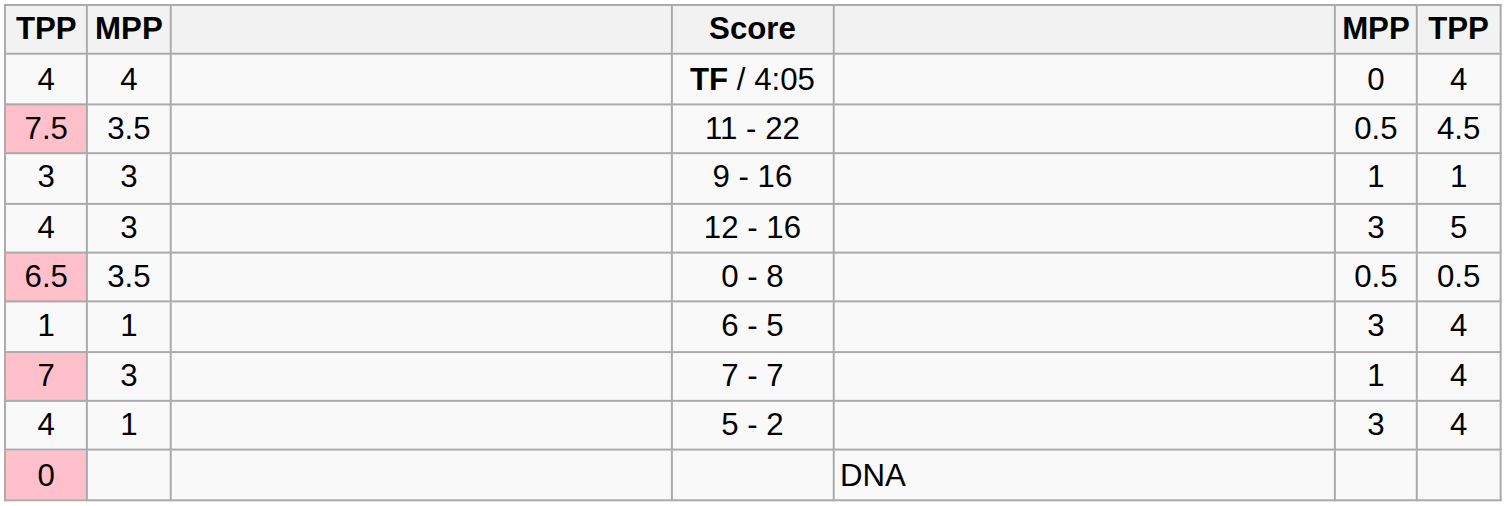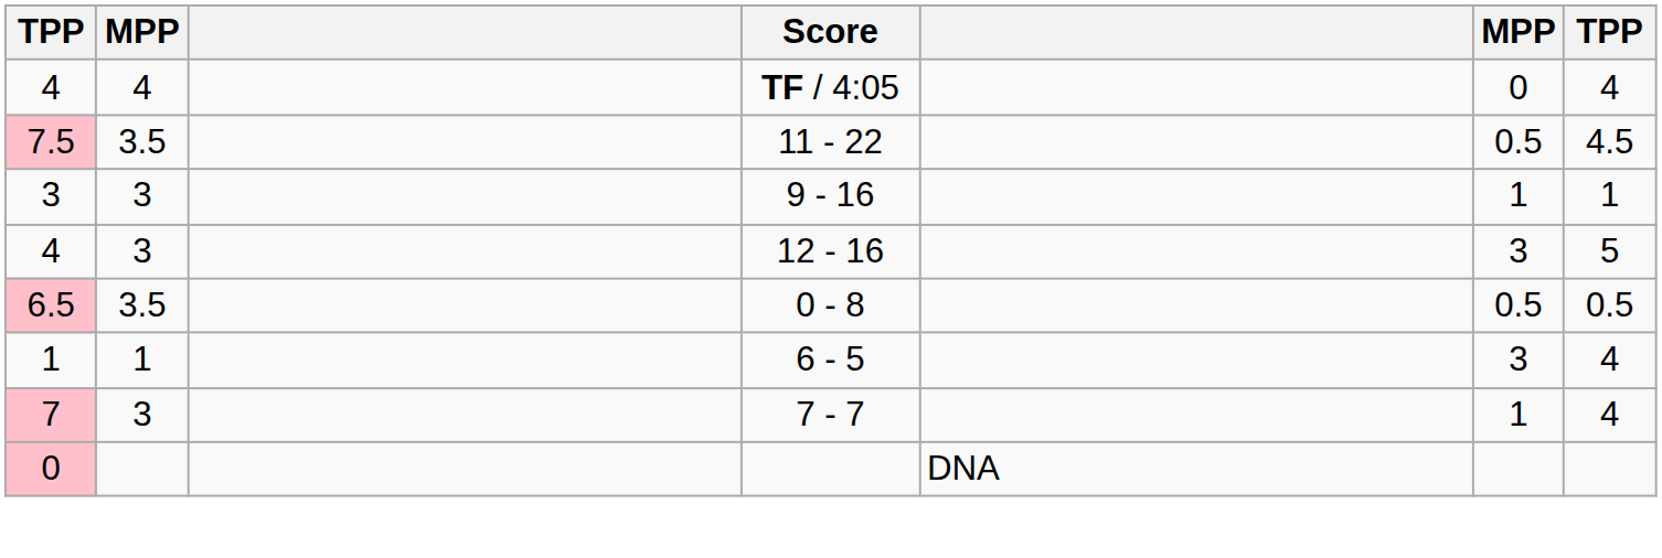- row: 4 | 1 | 5 - 2 | 3 | 4
